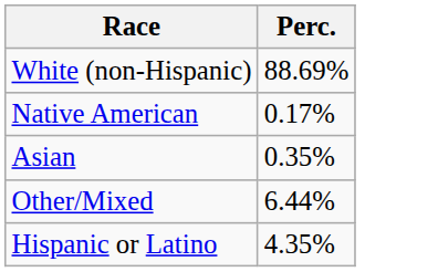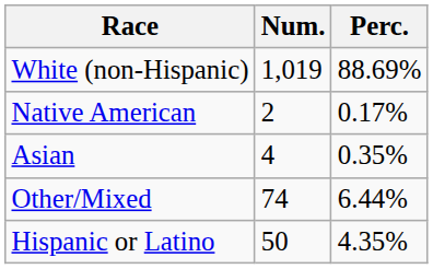+ column: Num. | 1,019 | 2 | 4 | 74 | 50
